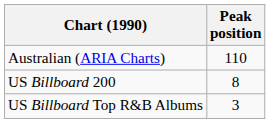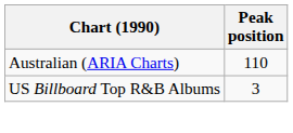- row: US Billboard 200 | 8
